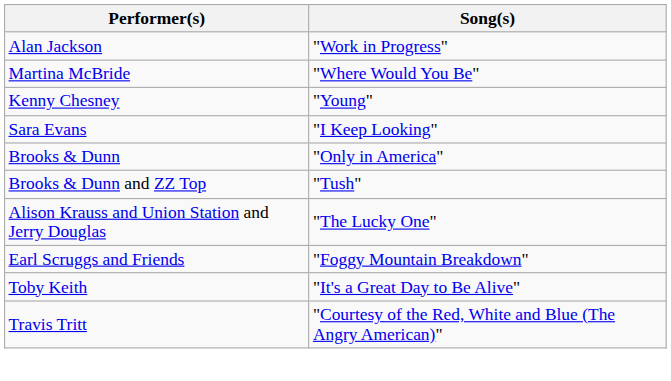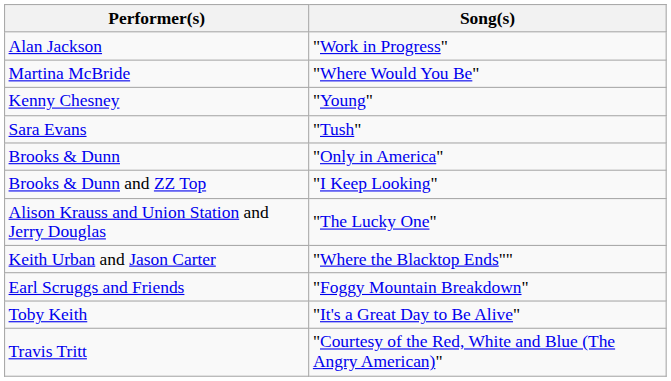Sara Evans | Song(s): "I Keep Looking" -> "Tush"
Brooks & Dunn and ZZ Top | Song(s): "Tush" -> "I Keep Looking"
+ row: Keith Urban and Jason Carter | "Where the Blacktop Ends""
